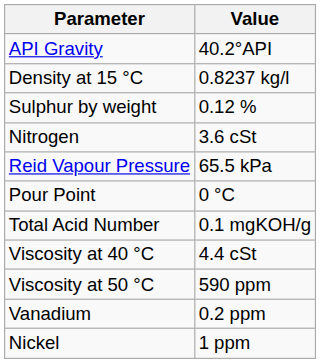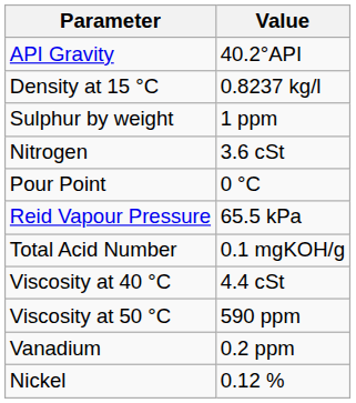Sulphur by weight | Value: 0.12 % -> 1 ppm
rows swapped: Reid Vapour Pressure <-> Pour Point
Nickel | Value: 1 ppm -> 0.12 %
